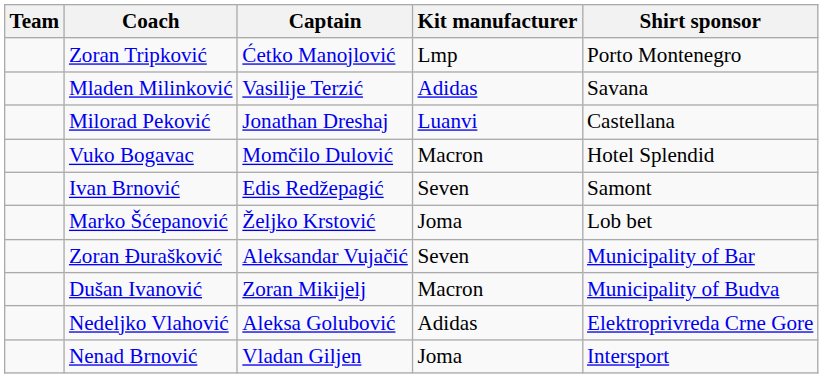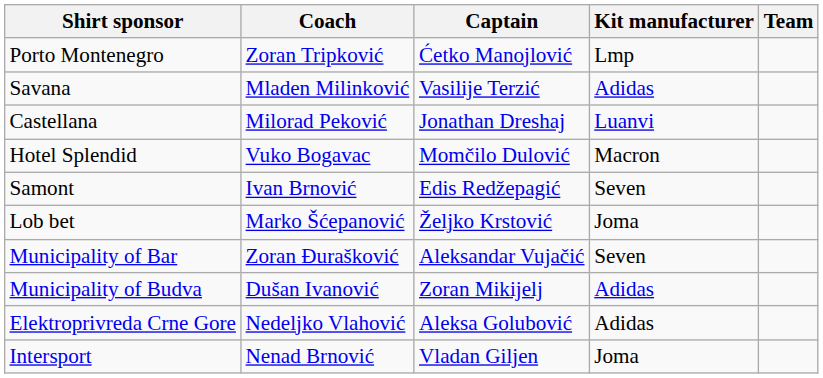columns swapped: Team <-> Shirt sponsor
Dušan Ivanović | Kit manufacturer: Macron -> Adidas
